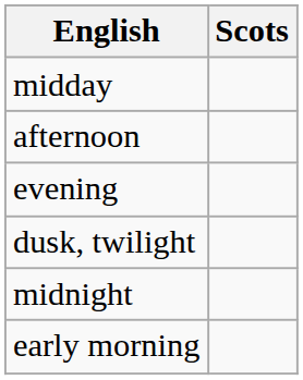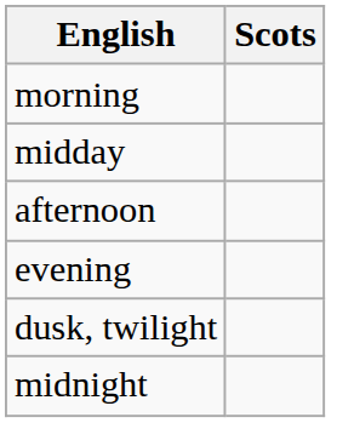+ row: morning
- row: early morning
